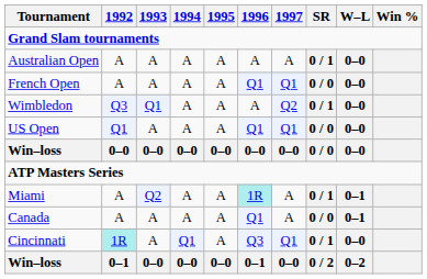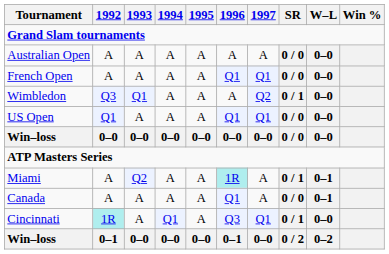Australian Open | SR: 0 / 1 -> 0 / 0
